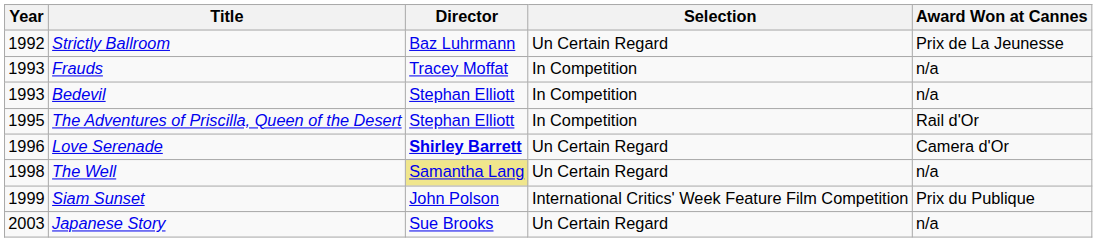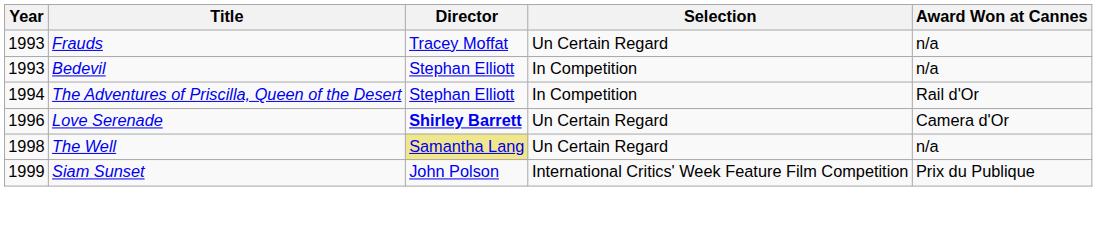- row: 1992 | Strictly Ballroom | Baz Luhrmann | Un Certain Regard | Prix de La Jeunesse
Frauds | Selection: In Competition -> Un Certain Regard
The Adventures of Priscilla, Queen of the Desert | Year: 1995 -> 1994
- row: 2003 | Japanese Story | Sue Brooks | Un Certain Regard | n/a
